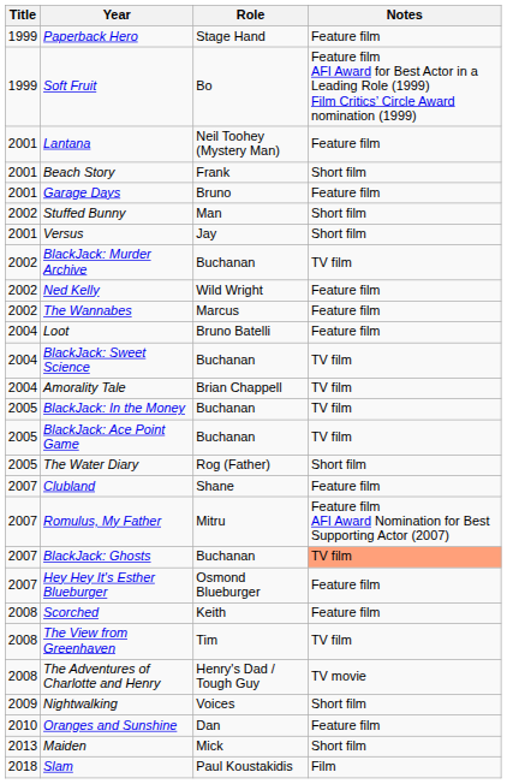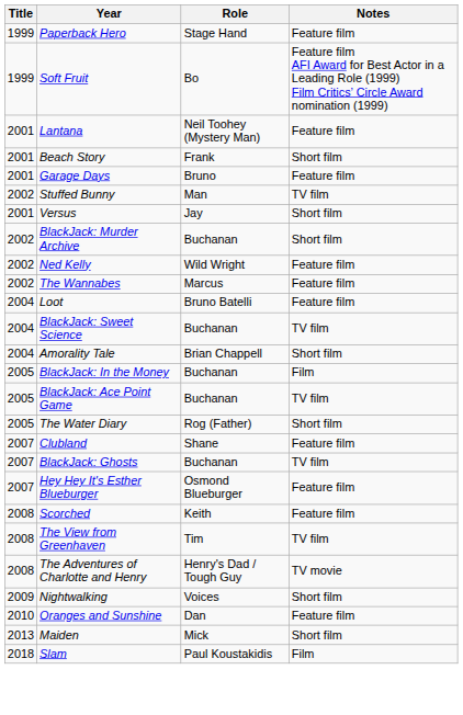Stuffed Bunny | Notes: Short film -> TV film
BlackJack: Murder Archive | Notes: TV film -> Short film
Amorality Tale | Notes: TV film -> Short film
BlackJack: In the Money | Notes: TV film -> Film
- row: 2007 | Romulus, My Father | Mitru | Feature film AFI Award Nomination for Best Supporting Actor (2007)
BlackJack: Ghosts | Notes: lightsalmon background -> no background
